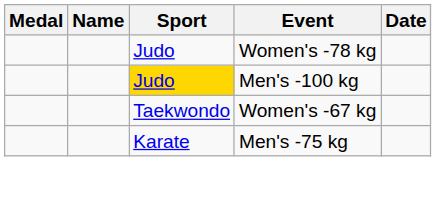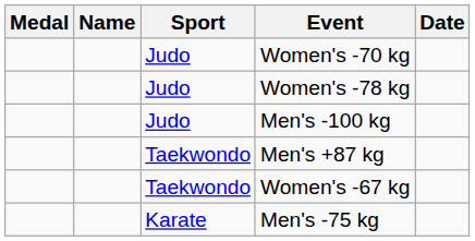+ row: Judo | Women's -70 kg
Men's -100 kg | Sport: gold background -> no background
+ row: Taekwondo | Men's +87 kg
